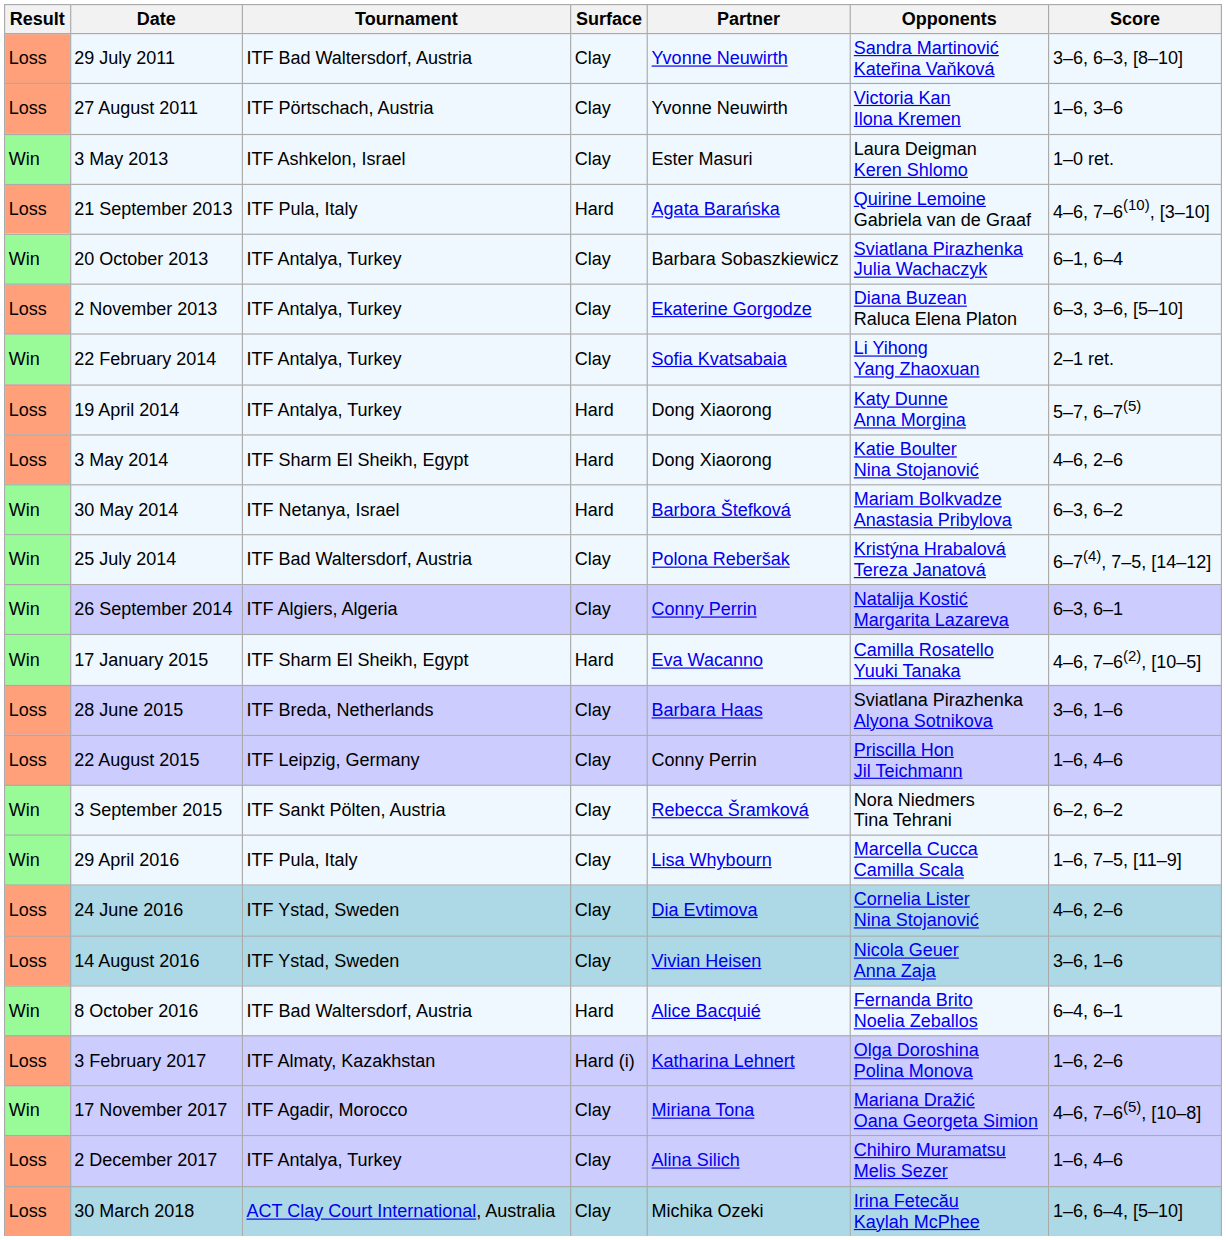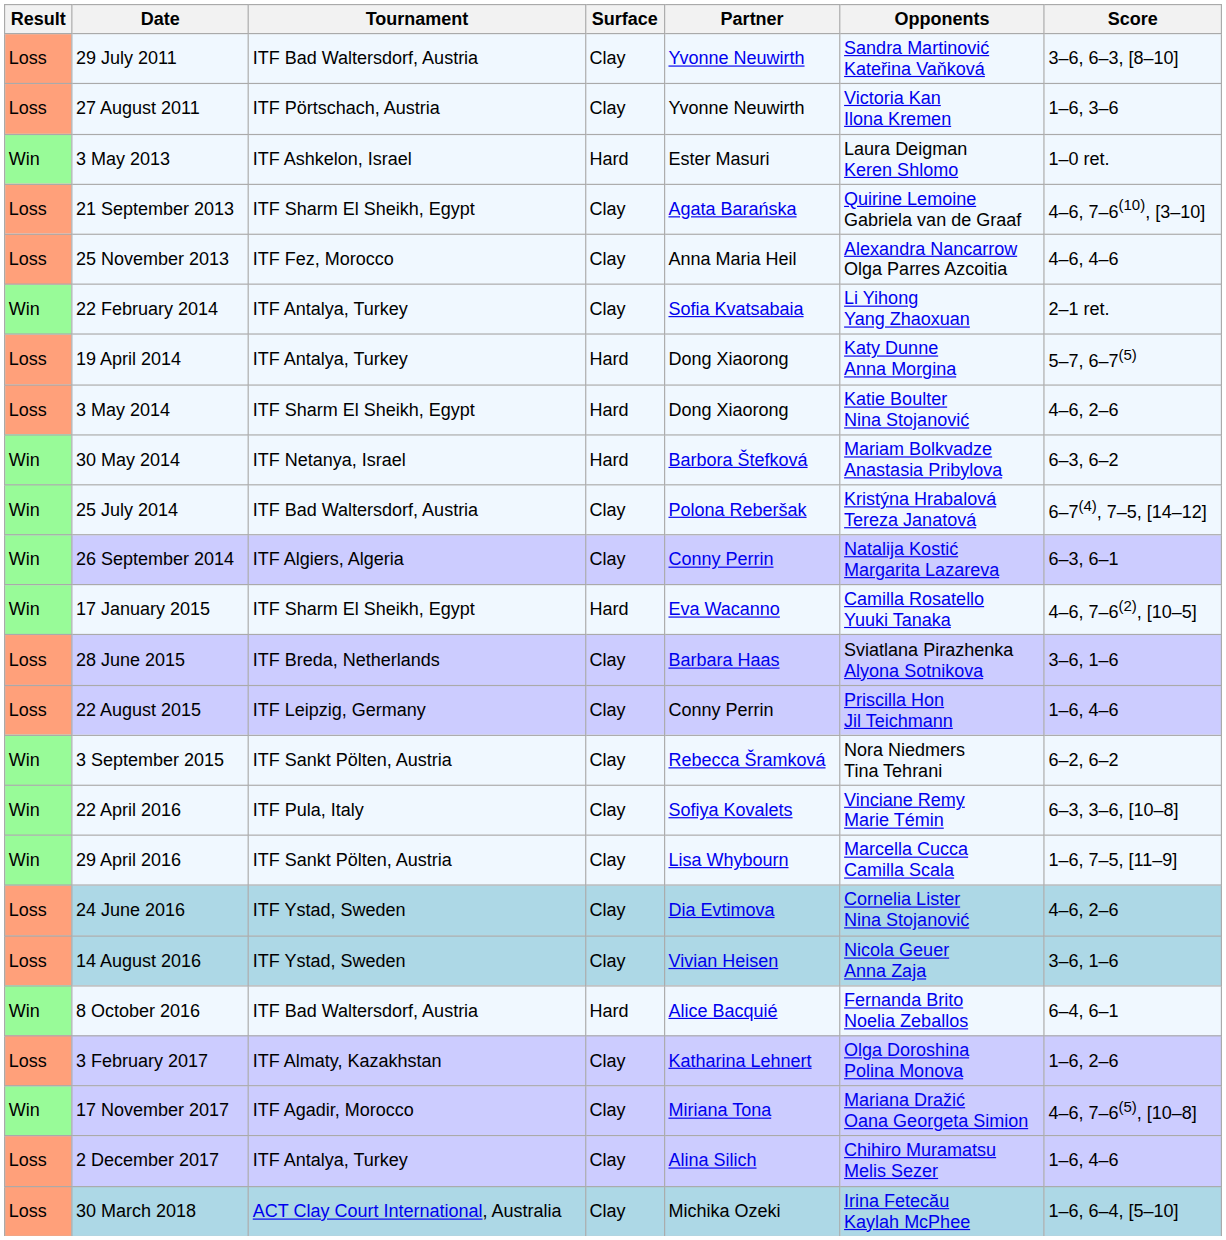3 May 2013 | Surface: Clay -> Hard
21 September 2013 | Tournament: ITF Pula, Italy -> ITF Sharm El Sheikh, Egypt
21 September 2013 | Surface: Hard -> Clay
- row: Win | 20 October 2013 | ITF Antalya, Turkey | Clay | Barbara Sobaszkiewicz | Sviatlana Pirazhenka Julia Wachaczyk | 6–1, 6–4
- row: Loss | 2 November 2013 | ITF Antalya, Turkey | Clay | Ekaterine Gorgodze | Diana Buzean Raluca Elena Platon | 6–3, 3–6, [5–10]
+ row: Loss | 25 November 2013 | ITF Fez, Morocco | Clay | Anna Maria Heil | Alexandra Nancarrow Olga Parres Azcoitia | 4–6, 4–6
+ row: Win | 22 April 2016 | ITF Pula, Italy | Clay | Sofiya Kovalets | Vinciane Remy Marie Témin | 6–3, 3–6, [10–8]
29 April 2016 | Tournament: ITF Pula, Italy -> ITF Sankt Pölten, Austria
3 February 2017 | Surface: Hard (i) -> Clay
